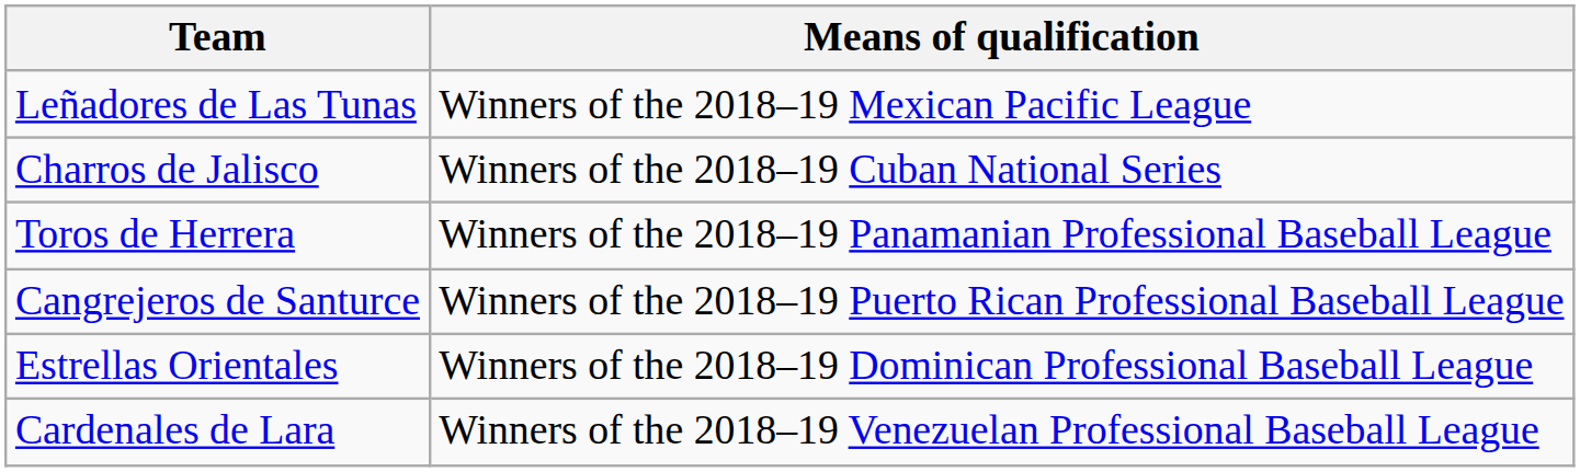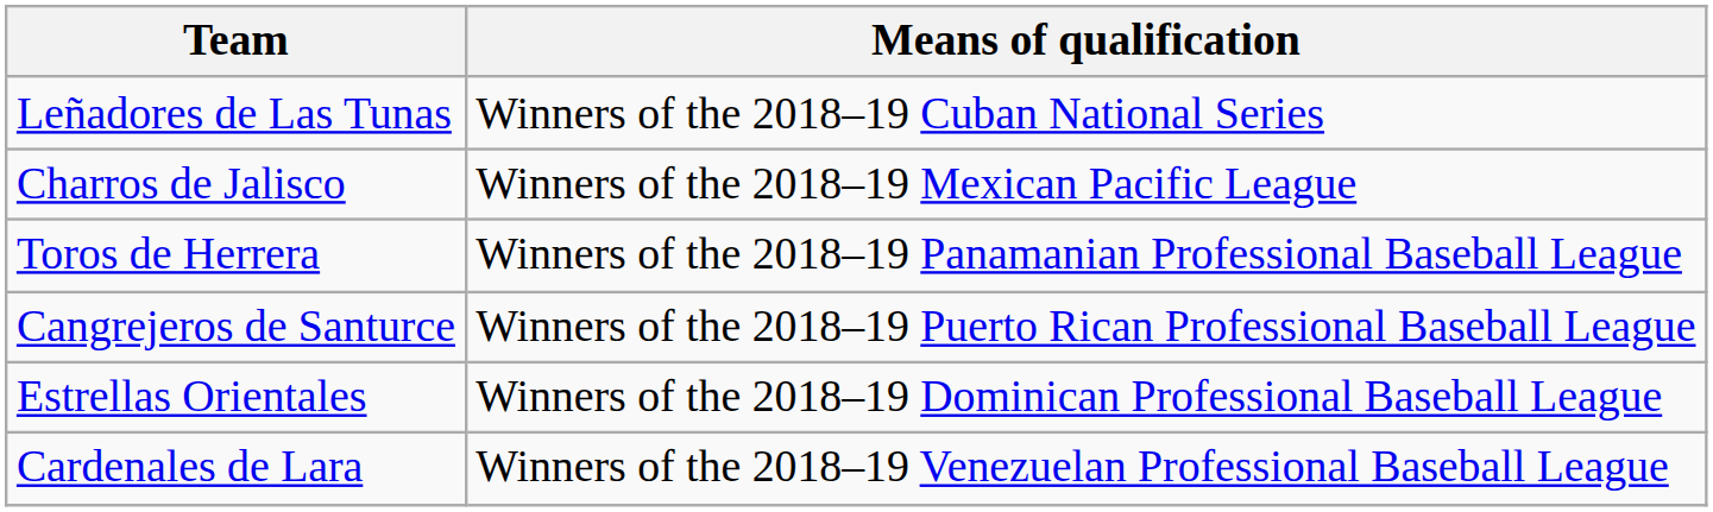Leñadores de Las Tunas | Means of qualification: Winners of the 2018–19 Mexican Pacific League -> Winners of the 2018–19 Cuban National Series
Charros de Jalisco | Means of qualification: Winners of the 2018–19 Cuban National Series -> Winners of the 2018–19 Mexican Pacific League
